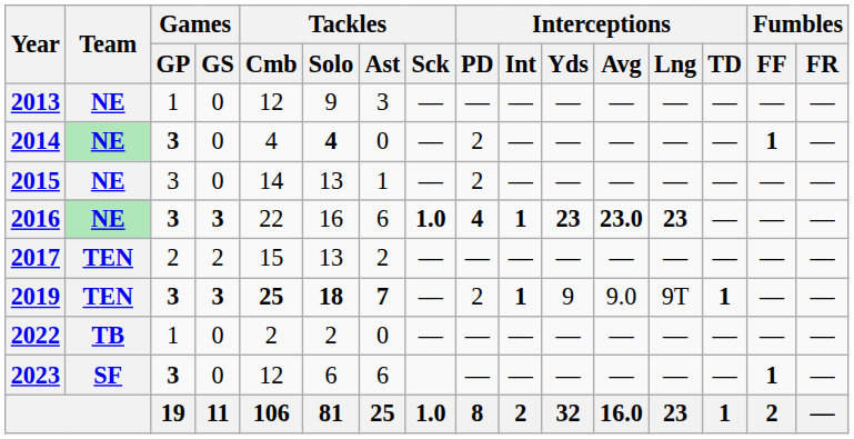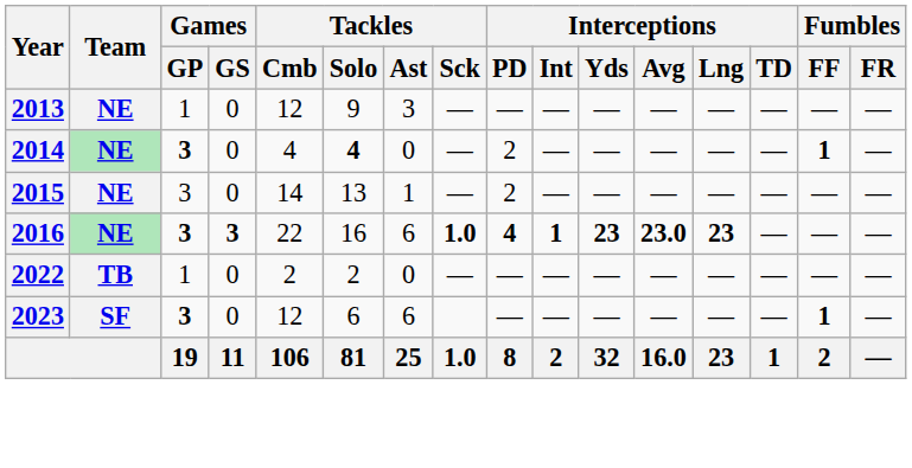- row: 2017 | TEN | 2 | 2 | 15 | 13 | 2 | — | — | — | — | — | — | — | — | —
- row: 2019 | TEN | 3 | 3 | 25 | 18 | 7 | — | 2 | 1 | 9 | 9.0 | 9T | 1 | — | —
